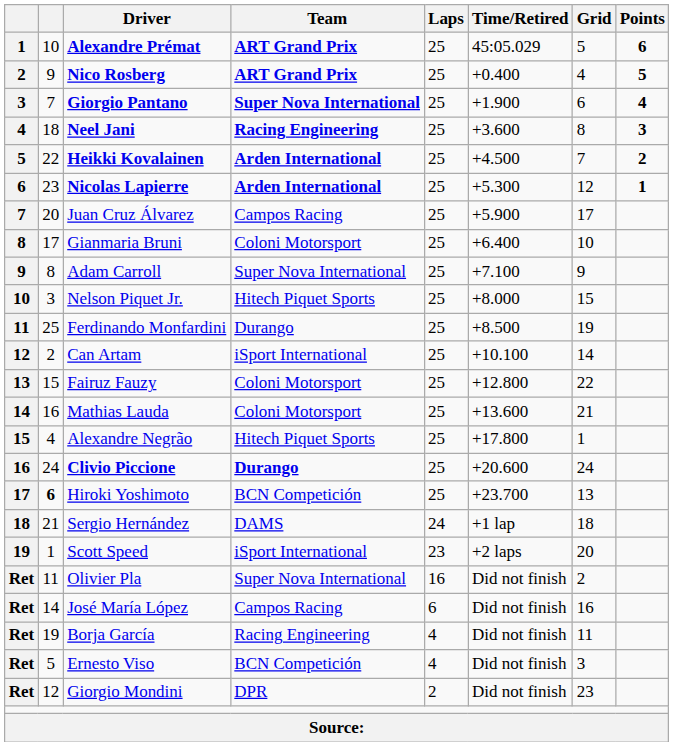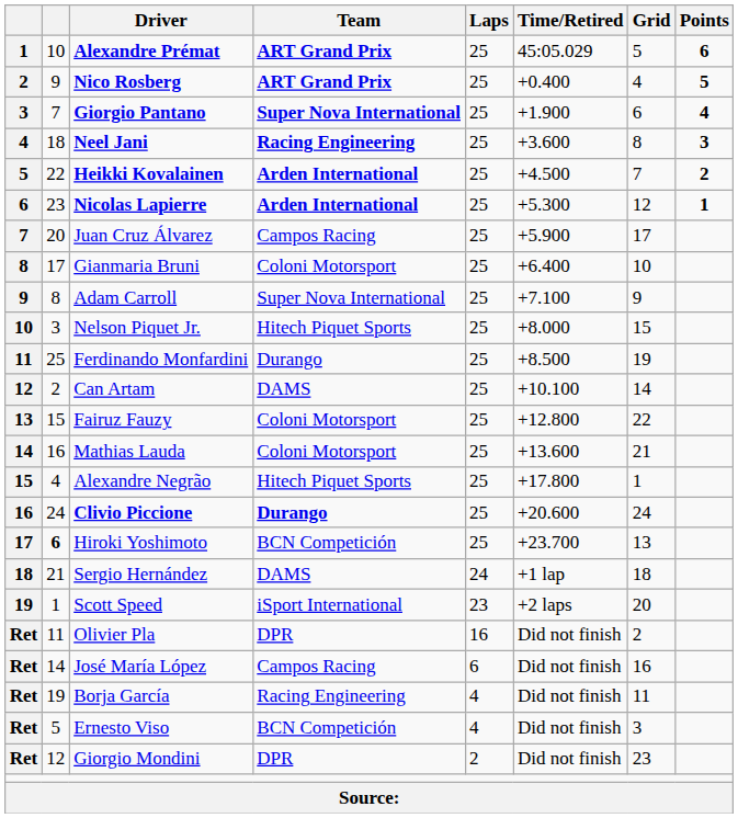Can Artam | Team: iSport International -> DAMS
Olivier Pla | Team: Super Nova International -> DPR
